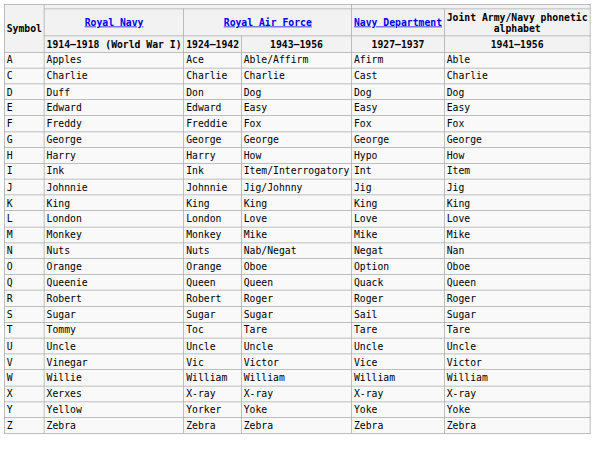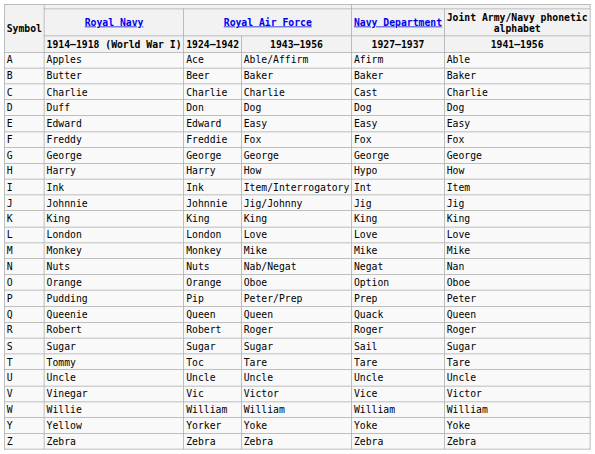+ row: B | Butter | Beer | Baker | Baker | Baker
+ row: P | Pudding | Pip | Peter/Prep | Prep | Peter
- row: X | Xerxes | X-ray | X-ray | X-ray | X-ray
